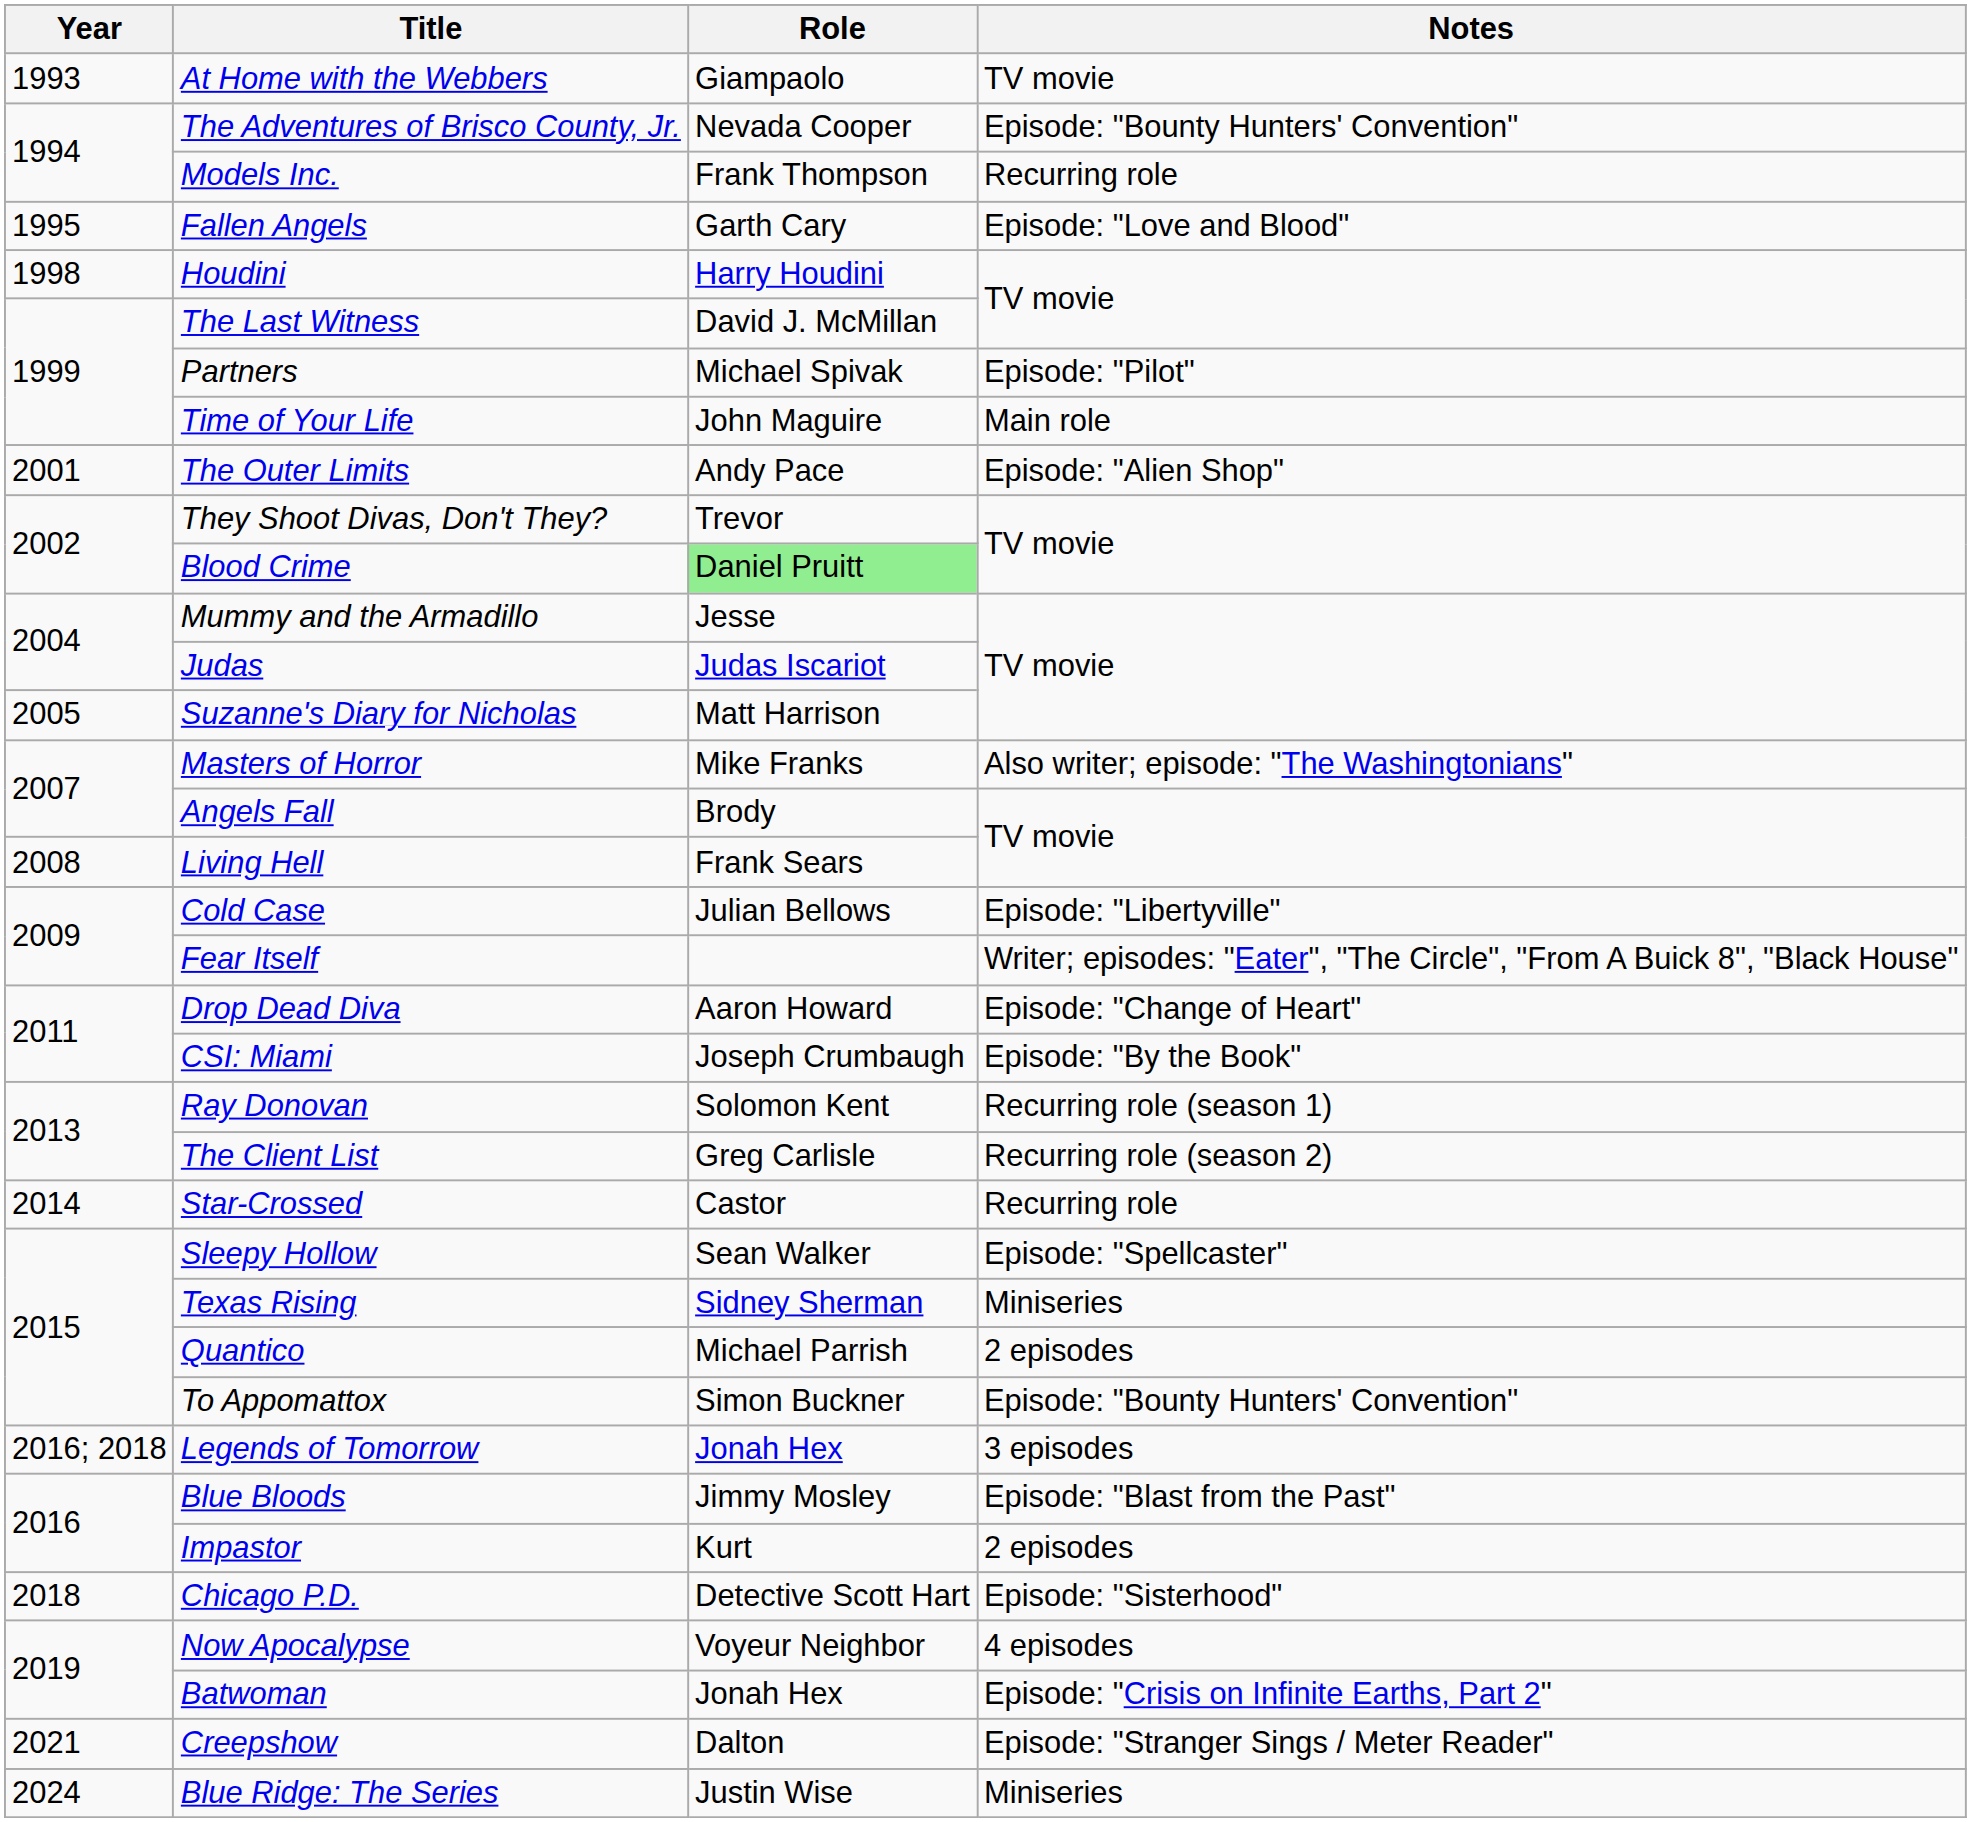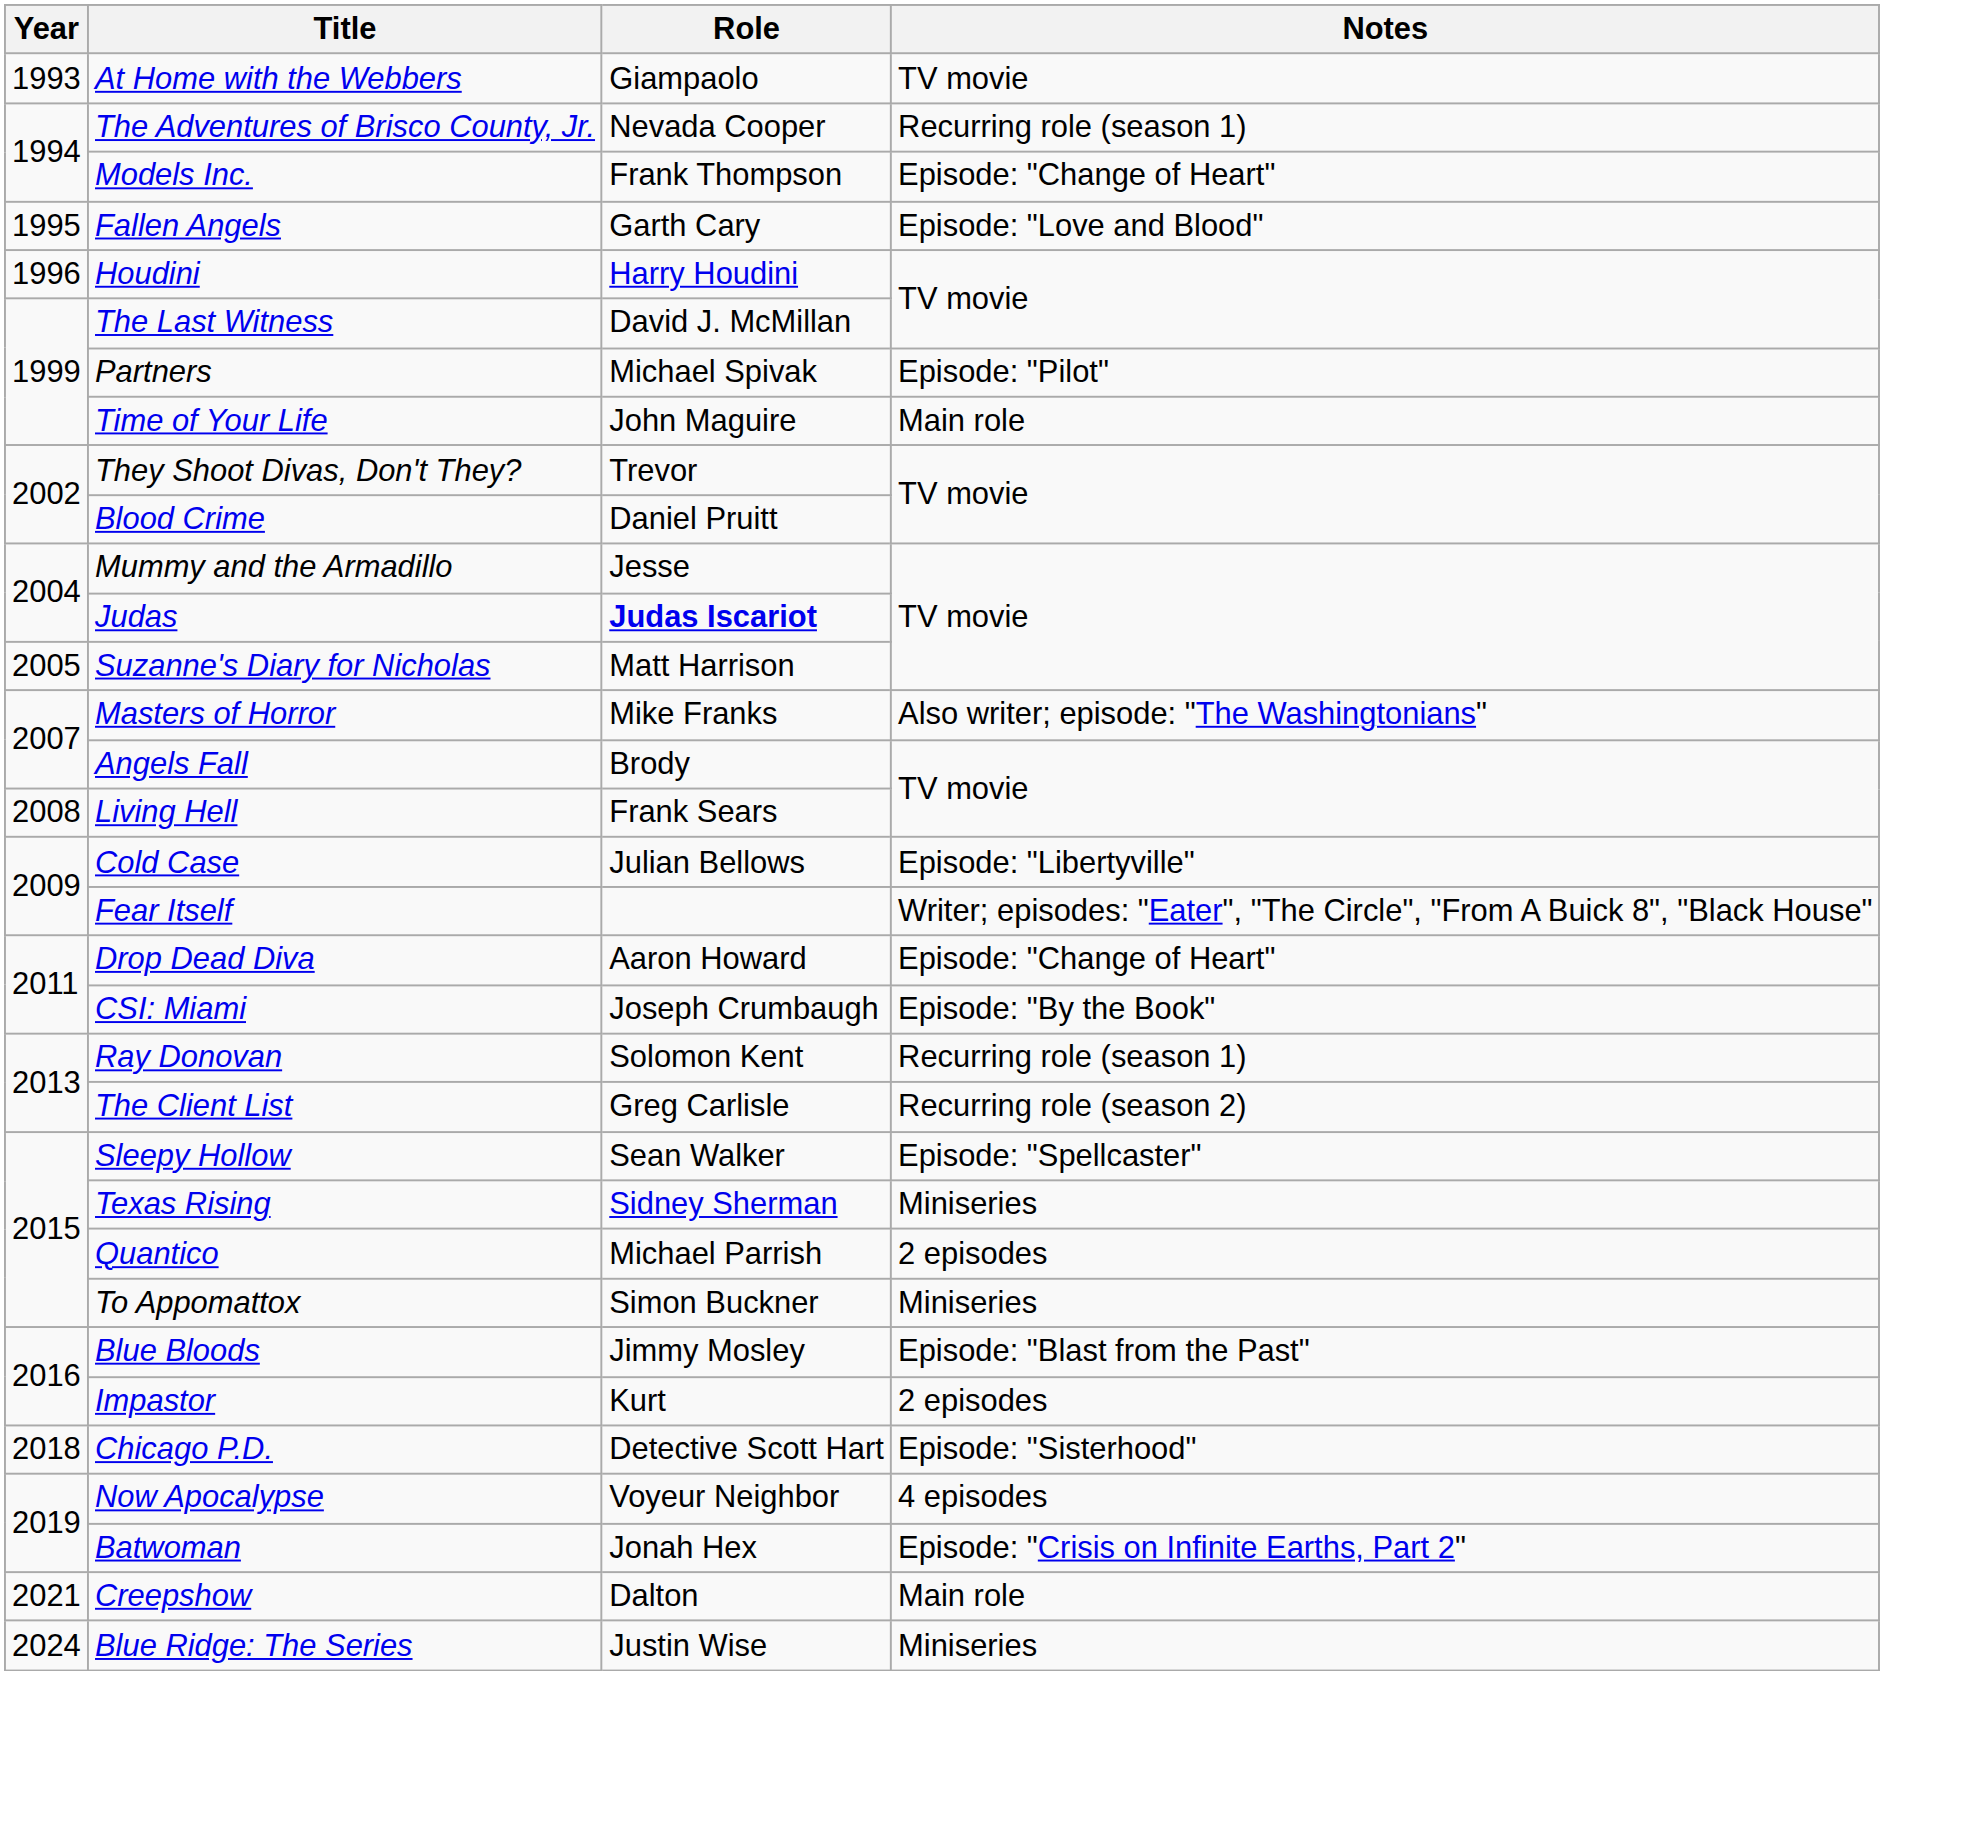The Adventures of Brisco County, Jr. | Notes: Episode: "Bounty Hunters' Convention" -> Recurring role (season 1)
Models Inc. | Notes: Recurring role -> Episode: "Change of Heart"
Houdini | Year: 1998 -> 1996
- row: 2001 | The Outer Limits | Andy Pace | Episode: "Alien Shop"
Blood Crime | Role: lightgreen background -> no background
Judas | Role: normal -> bold
- row: 2014 | Star-Crossed | Castor | Recurring role
To Appomattox | Notes: Episode: "Bounty Hunters' Convention" -> Miniseries
- row: 2016; 2018 | Legends of Tomorrow | Jonah Hex | 3 episodes
Creepshow | Notes: Episode: "Stranger Sings / Meter Reader" -> Main role
